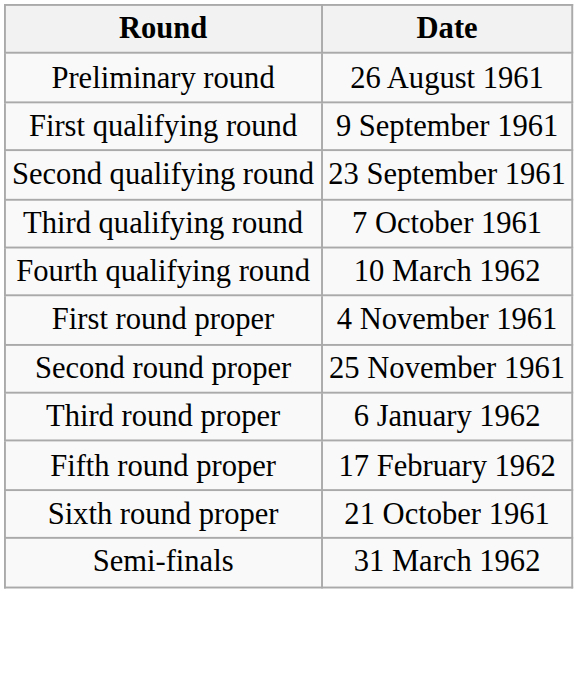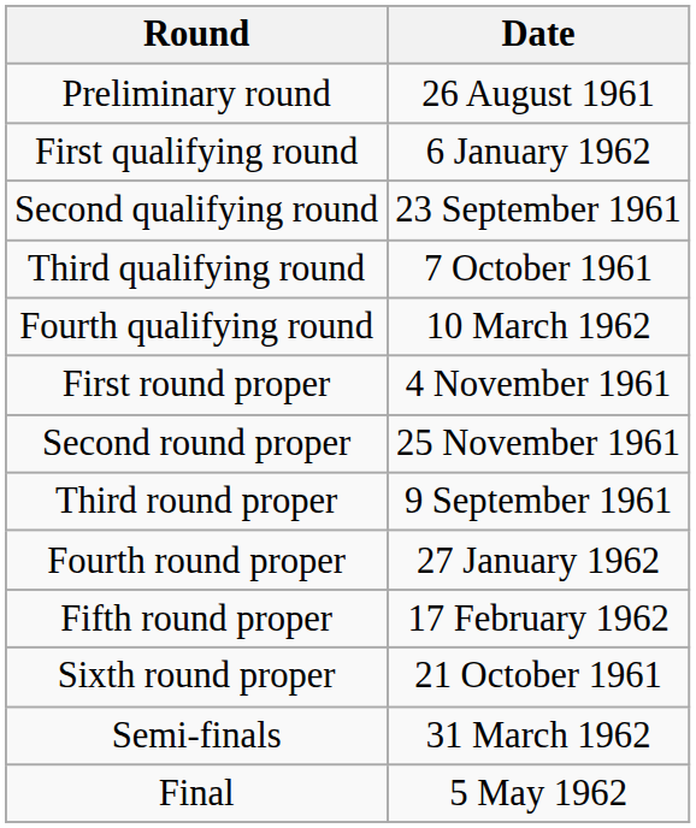First qualifying round | Date: 9 September 1961 -> 6 January 1962
Third round proper | Date: 6 January 1962 -> 9 September 1961
+ row: Fourth round proper | 27 January 1962
+ row: Final | 5 May 1962
